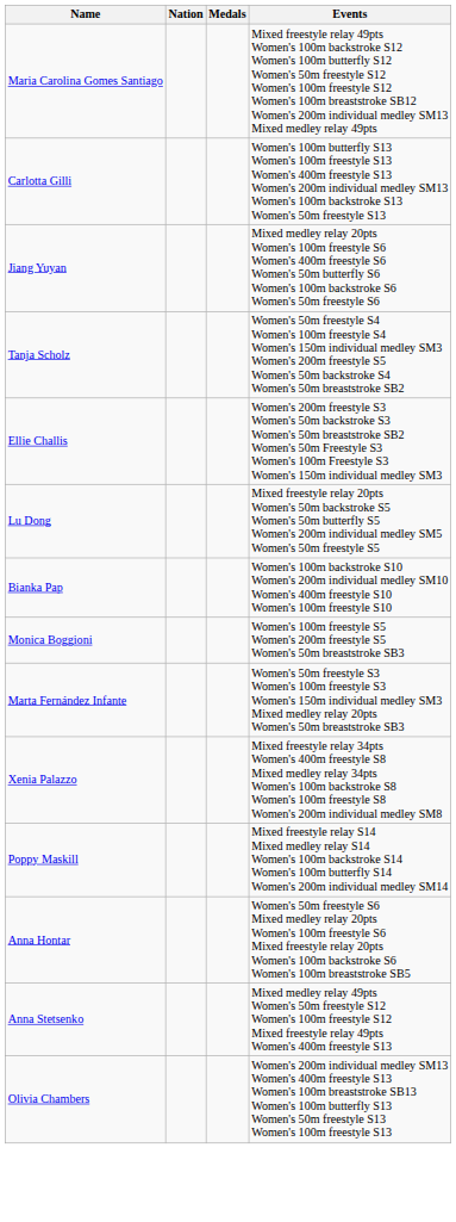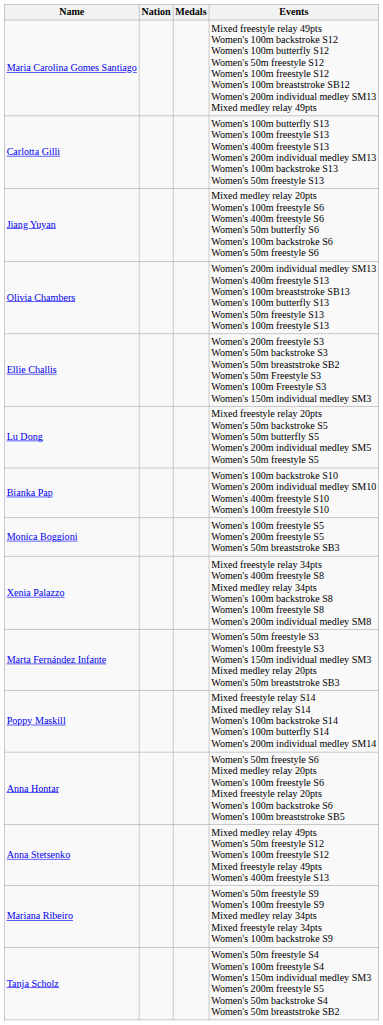rows swapped: Tanja Scholz <-> Olivia Chambers
rows swapped: Xenia Palazzo <-> Marta Fernández Infante
+ row: Mariana Ribeiro | Women's 50m freestyle S9 Women's 100m freestyle S9 Mixed medley relay 34pts Mixed freestyle relay 34pts Women's 100m backstroke S9
